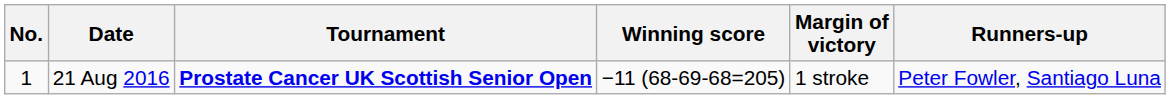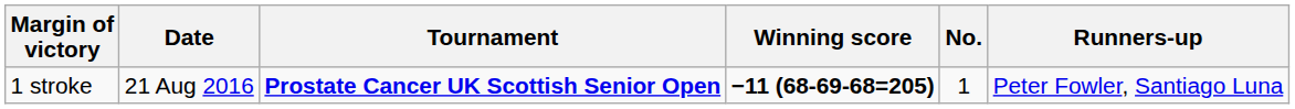columns swapped: No. <-> Margin of victory
21 Aug 2016 | Winning score: normal -> bold
